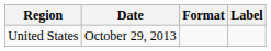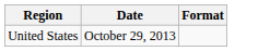- column: Label
